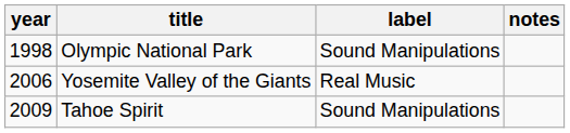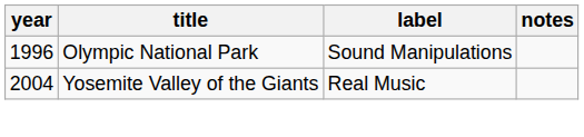Olympic National Park | year: 1998 -> 1996
Yosemite Valley of the Giants | year: 2006 -> 2004
- row: 2009 | Tahoe Spirit | Sound Manipulations
